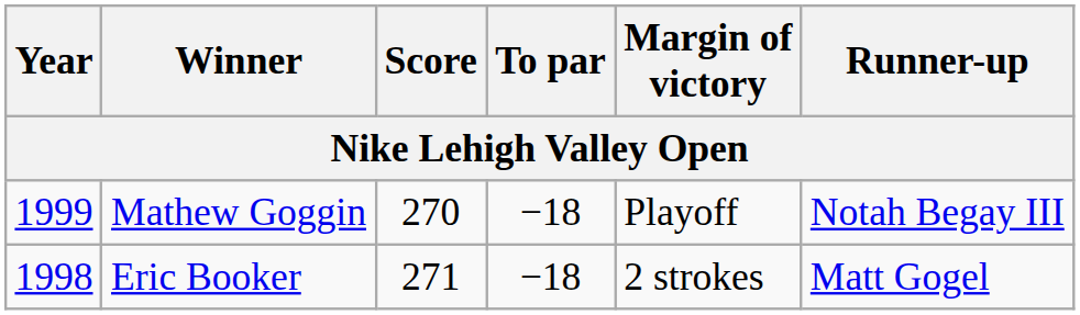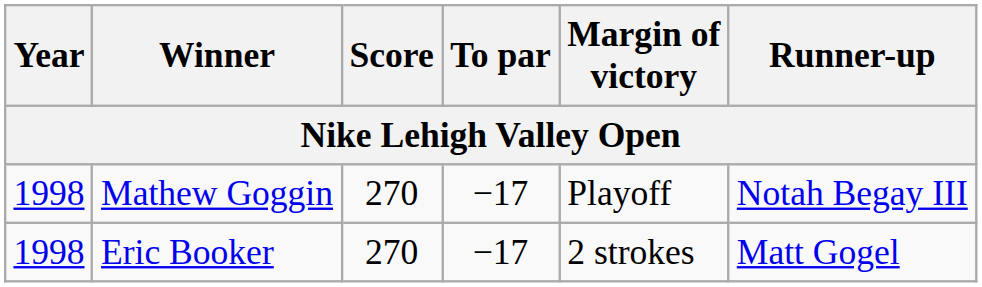Mathew Goggin | Year: 1999 -> 1998
Mathew Goggin | To par: −18 -> −17
Eric Booker | Score: 271 -> 270
Eric Booker | To par: −18 -> −17
